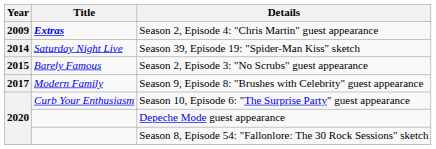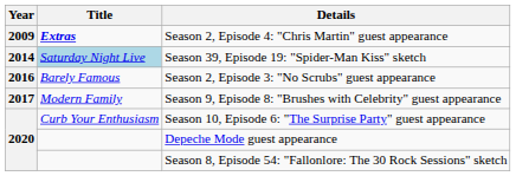Season 39, Episode 19: "Spider-Man Kiss" sketch | Title: no background -> lightblue background
Season 2, Episode 3: "No Scrubs" guest appearance | Year: 2015 -> 2016
